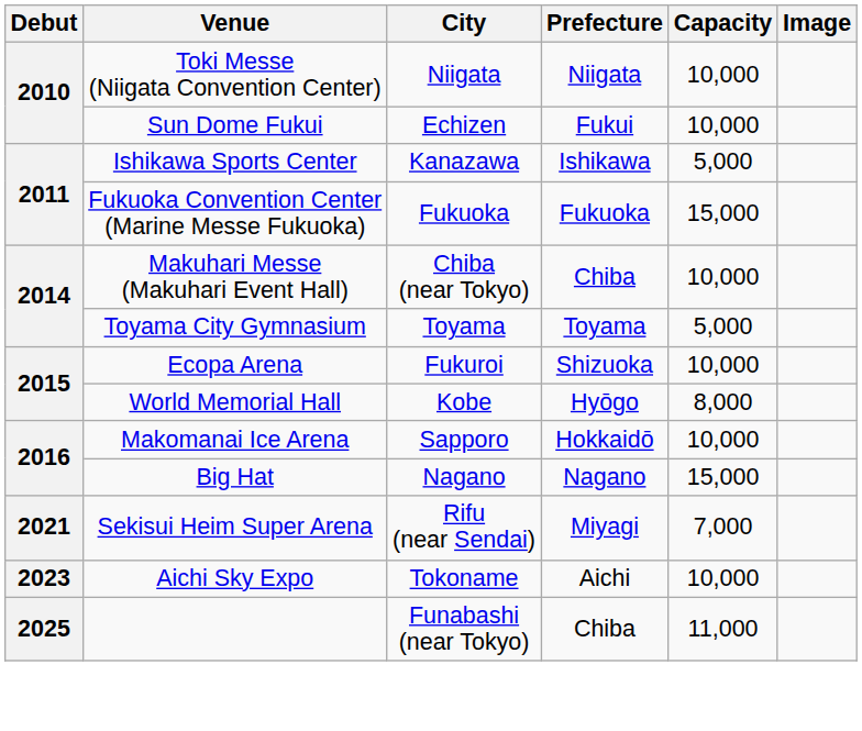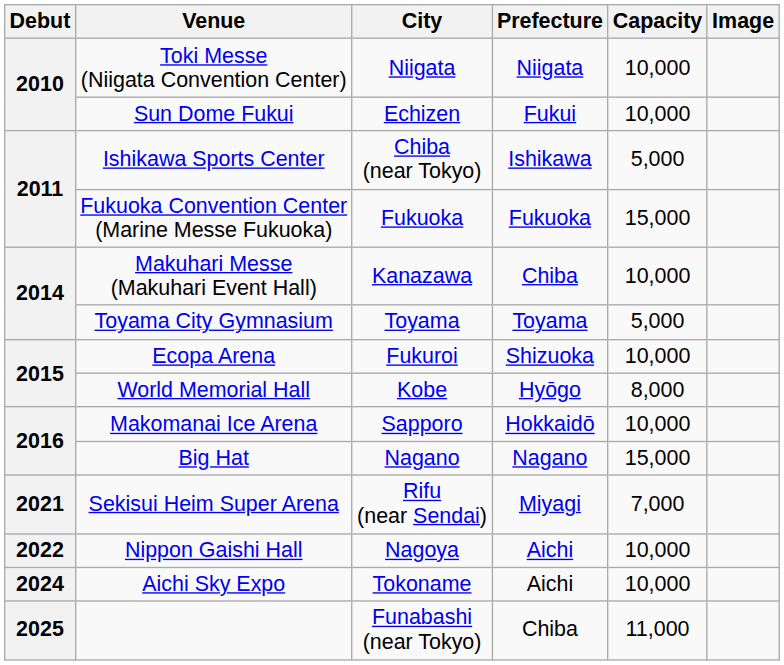Ishikawa Sports Center | City: Kanazawa -> Chiba (near Tokyo)
Makuhari Messe (Makuhari Event Hall) | City: Chiba (near Tokyo) -> Kanazawa
+ row: 2022 | Nippon Gaishi Hall | Nagoya | Aichi | 10,000
Aichi Sky Expo | Debut: 2023 -> 2024
